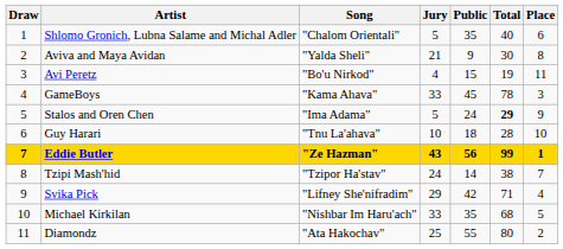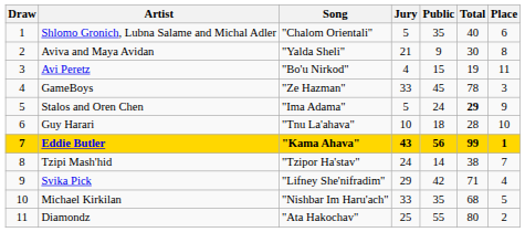GameBoys | Song: "Kama Ahava" -> "Ze Hazman"
Eddie Butler | Song: "Ze Hazman" -> "Kama Ahava"
